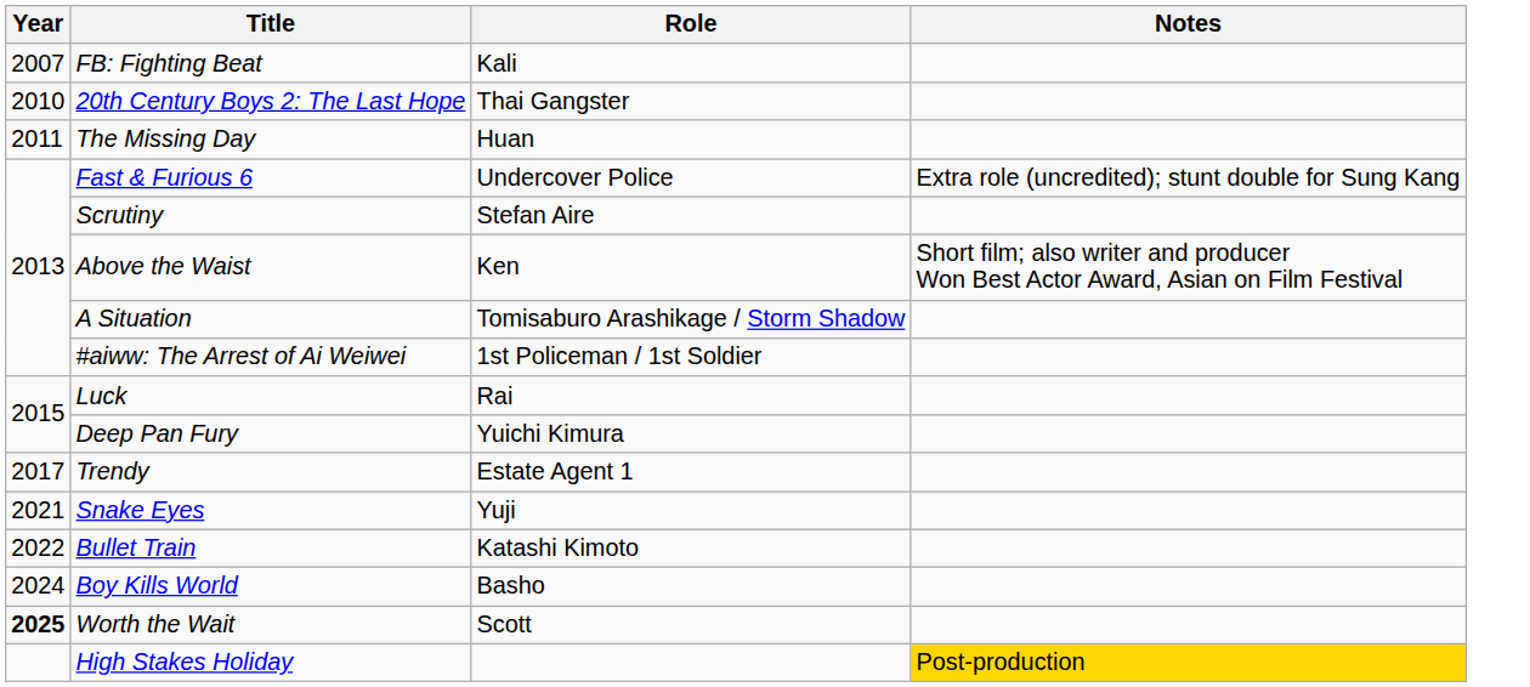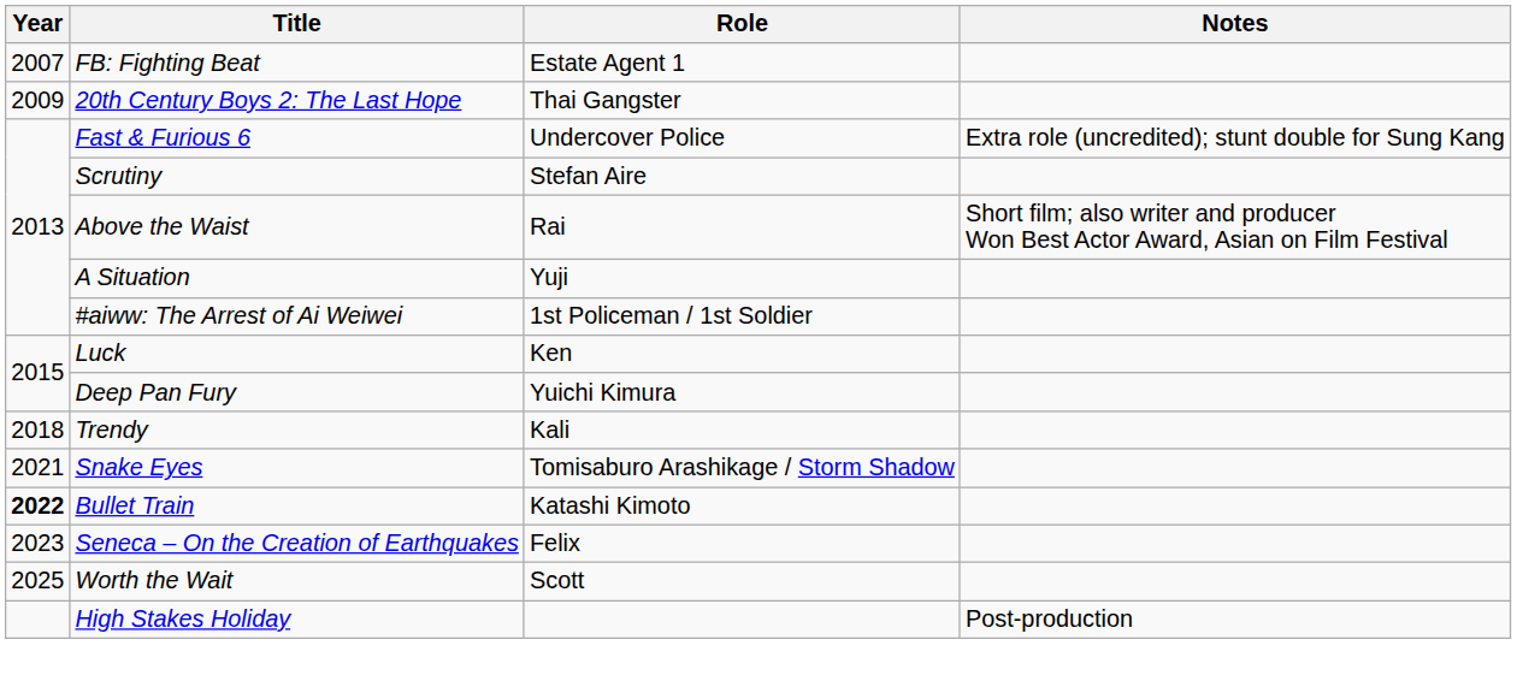FB: Fighting Beat | Role: Kali -> Estate Agent 1
20th Century Boys 2: The Last Hope | Year: 2010 -> 2009
- row: 2011 | The Missing Day | Huan
Above the Waist | Role: Ken -> Rai
A Situation | Role: Tomisaburo Arashikage / Storm Shadow -> Yuji
Luck | Role: Rai -> Ken
Trendy | Year: 2017 -> 2018
Trendy | Role: Estate Agent 1 -> Kali
Snake Eyes | Role: Yuji -> Tomisaburo Arashikage / Storm Shadow
Bullet Train | Year: normal -> bold
+ row: 2023 | Seneca – On the Creation of Earthquakes | Felix
- row: 2024 | Boy Kills World | Basho
Worth the Wait | Year: bold -> normal
High Stakes Holiday | Notes: gold background -> no background
